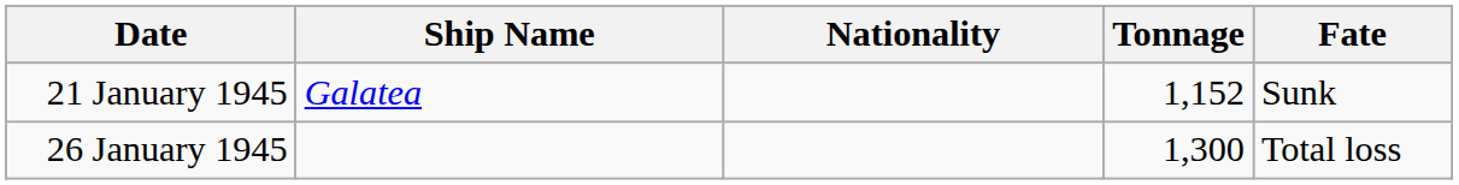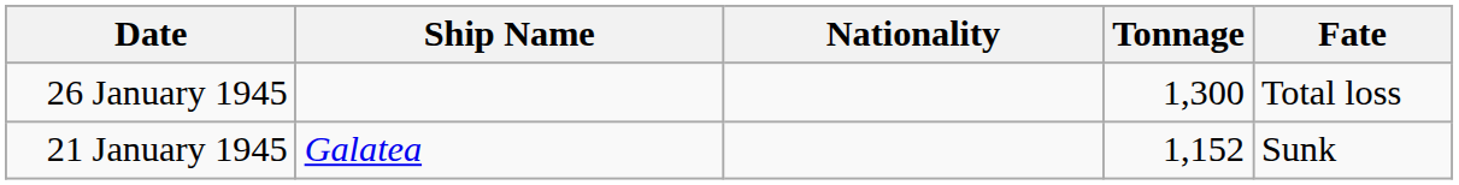rows swapped: 21 January 1945 <-> 26 January 1945
